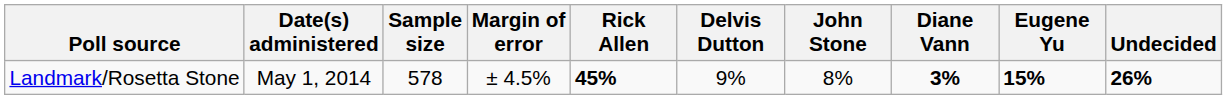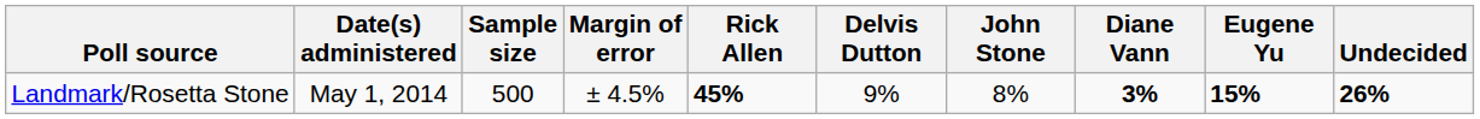Landmark/Rosetta Stone | Sample size: 578 -> 500
